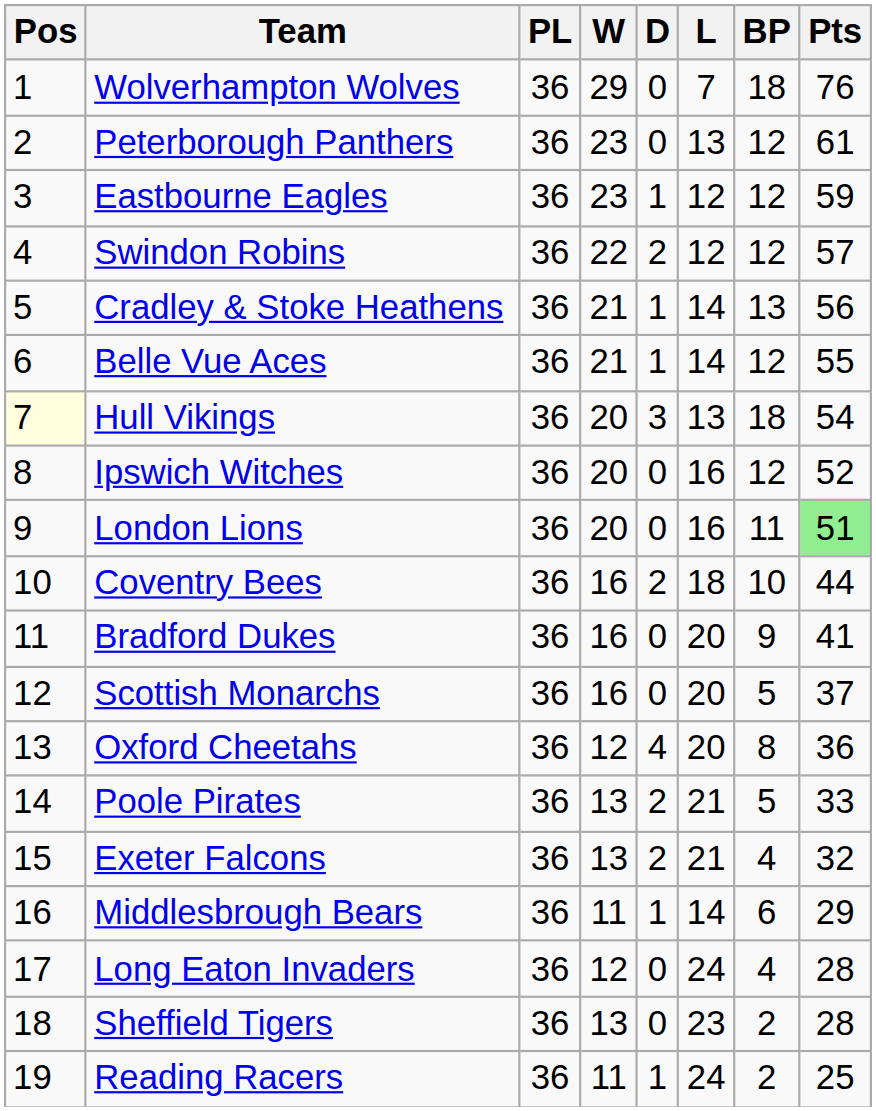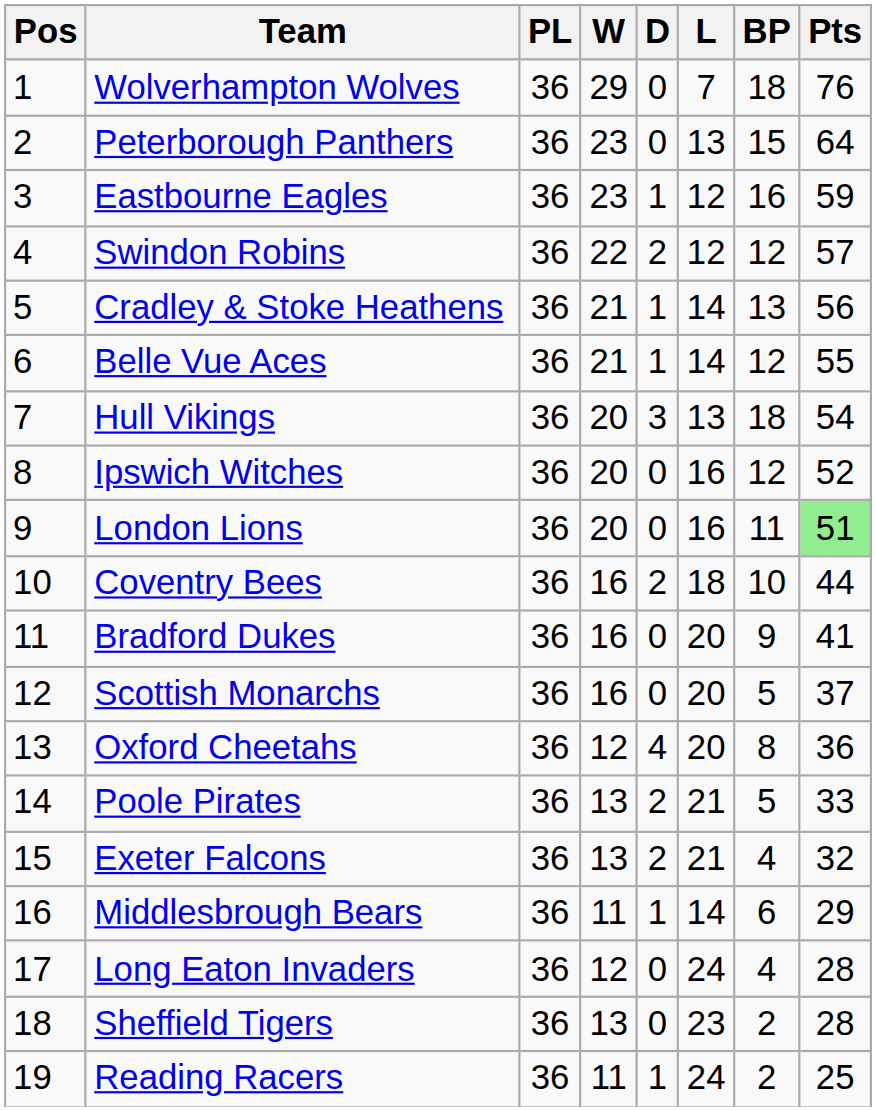Peterborough Panthers | BP: 12 -> 15
Peterborough Panthers | Pts: 61 -> 64
Eastbourne Eagles | BP: 12 -> 16
Hull Vikings | Pos: lightyellow background -> no background
